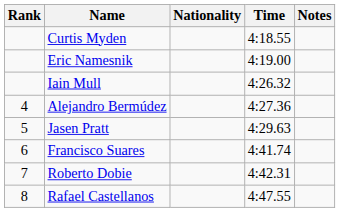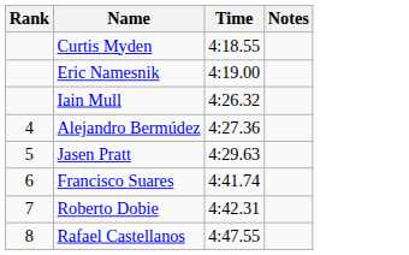- column: Nationality
